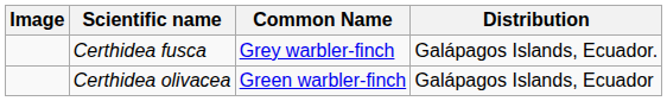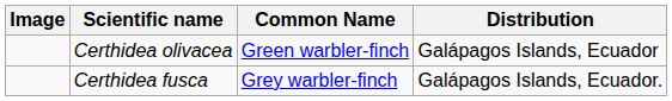rows swapped: Certhidea olivacea <-> Certhidea fusca
